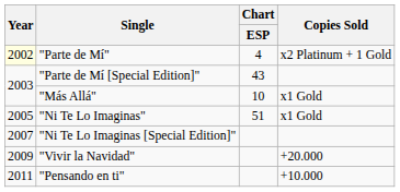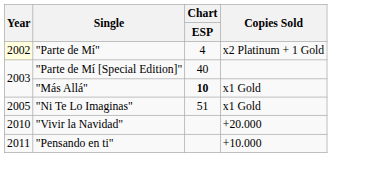"Parte de Mí [Special Edition]" | Chart / ESP: 43 -> 40
"Más Allá" | Chart / ESP: normal -> bold
- row: 2007 | "Ni Te Lo Imaginas [Special Edition]"
"Vivir la Navidad" | Year: 2009 -> 2010
